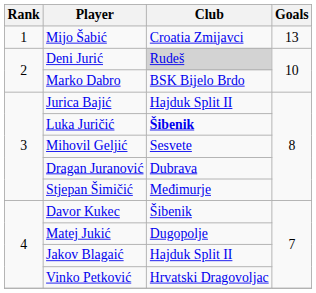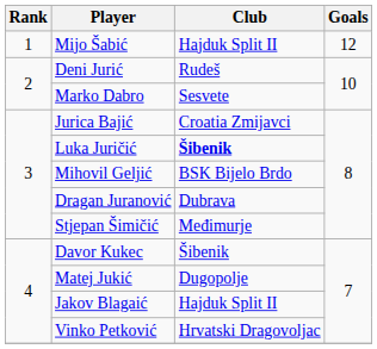Mijo Šabić | Club: Croatia Zmijavci -> Hajduk Split II
Mijo Šabić | Goals: 13 -> 12
Deni Jurić | Club: lightgrey background -> no background
Marko Dabro | Club: BSK Bijelo Brdo -> Sesvete
Jurica Bajić | Club: Hajduk Split II -> Croatia Zmijavci
Mihovil Geljić | Club: Sesvete -> BSK Bijelo Brdo
